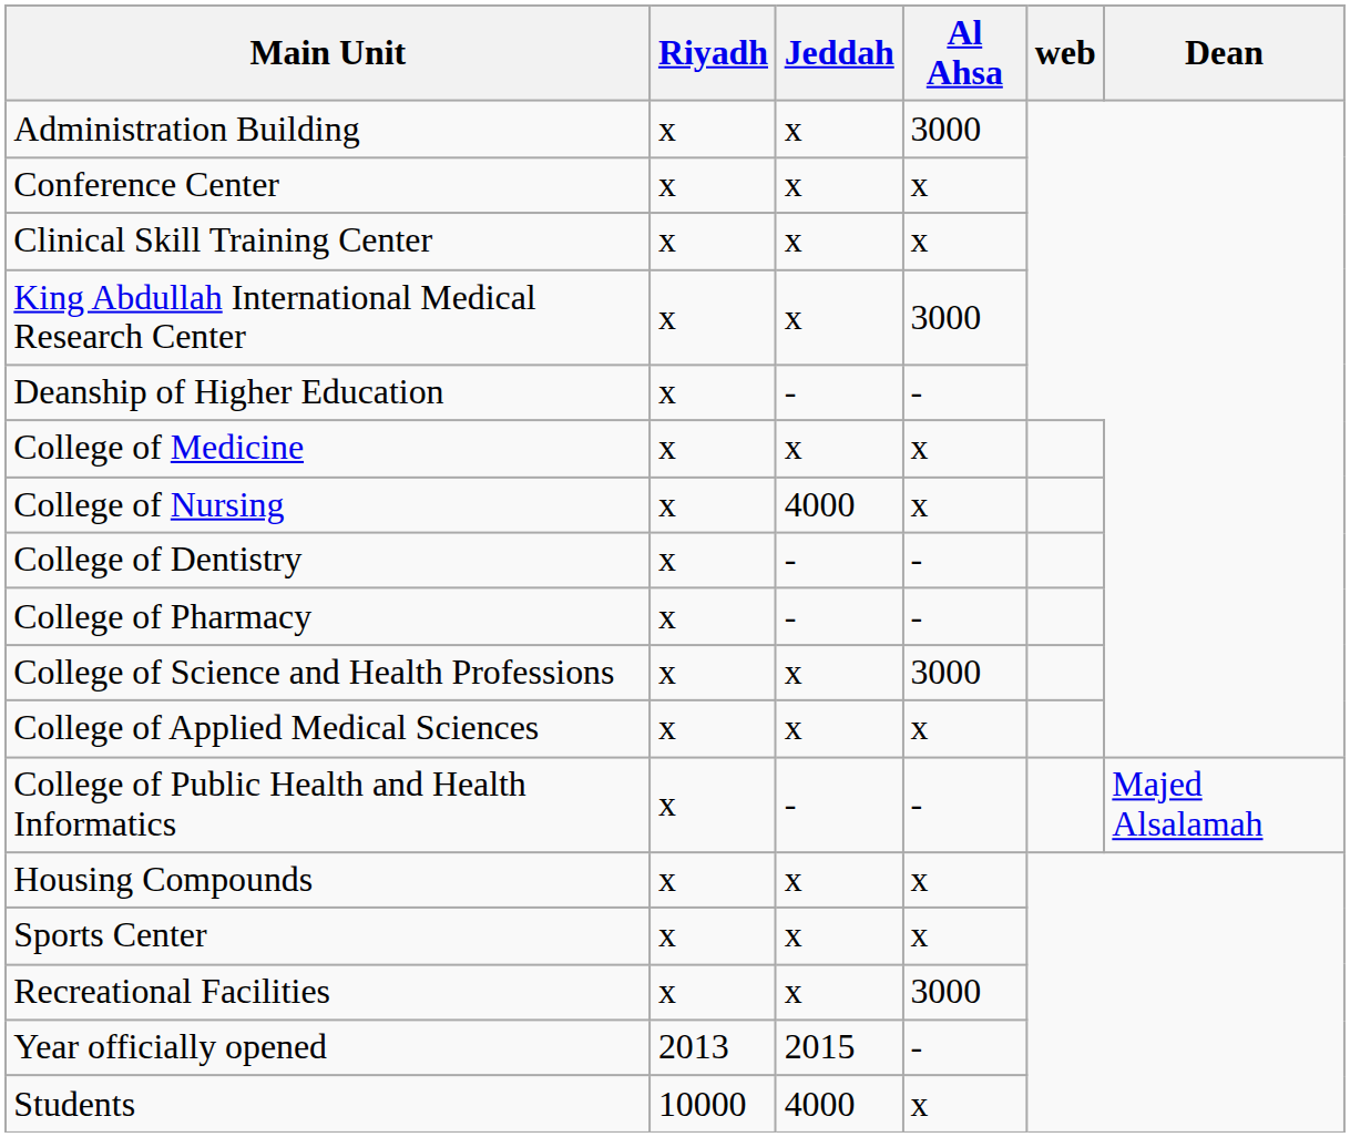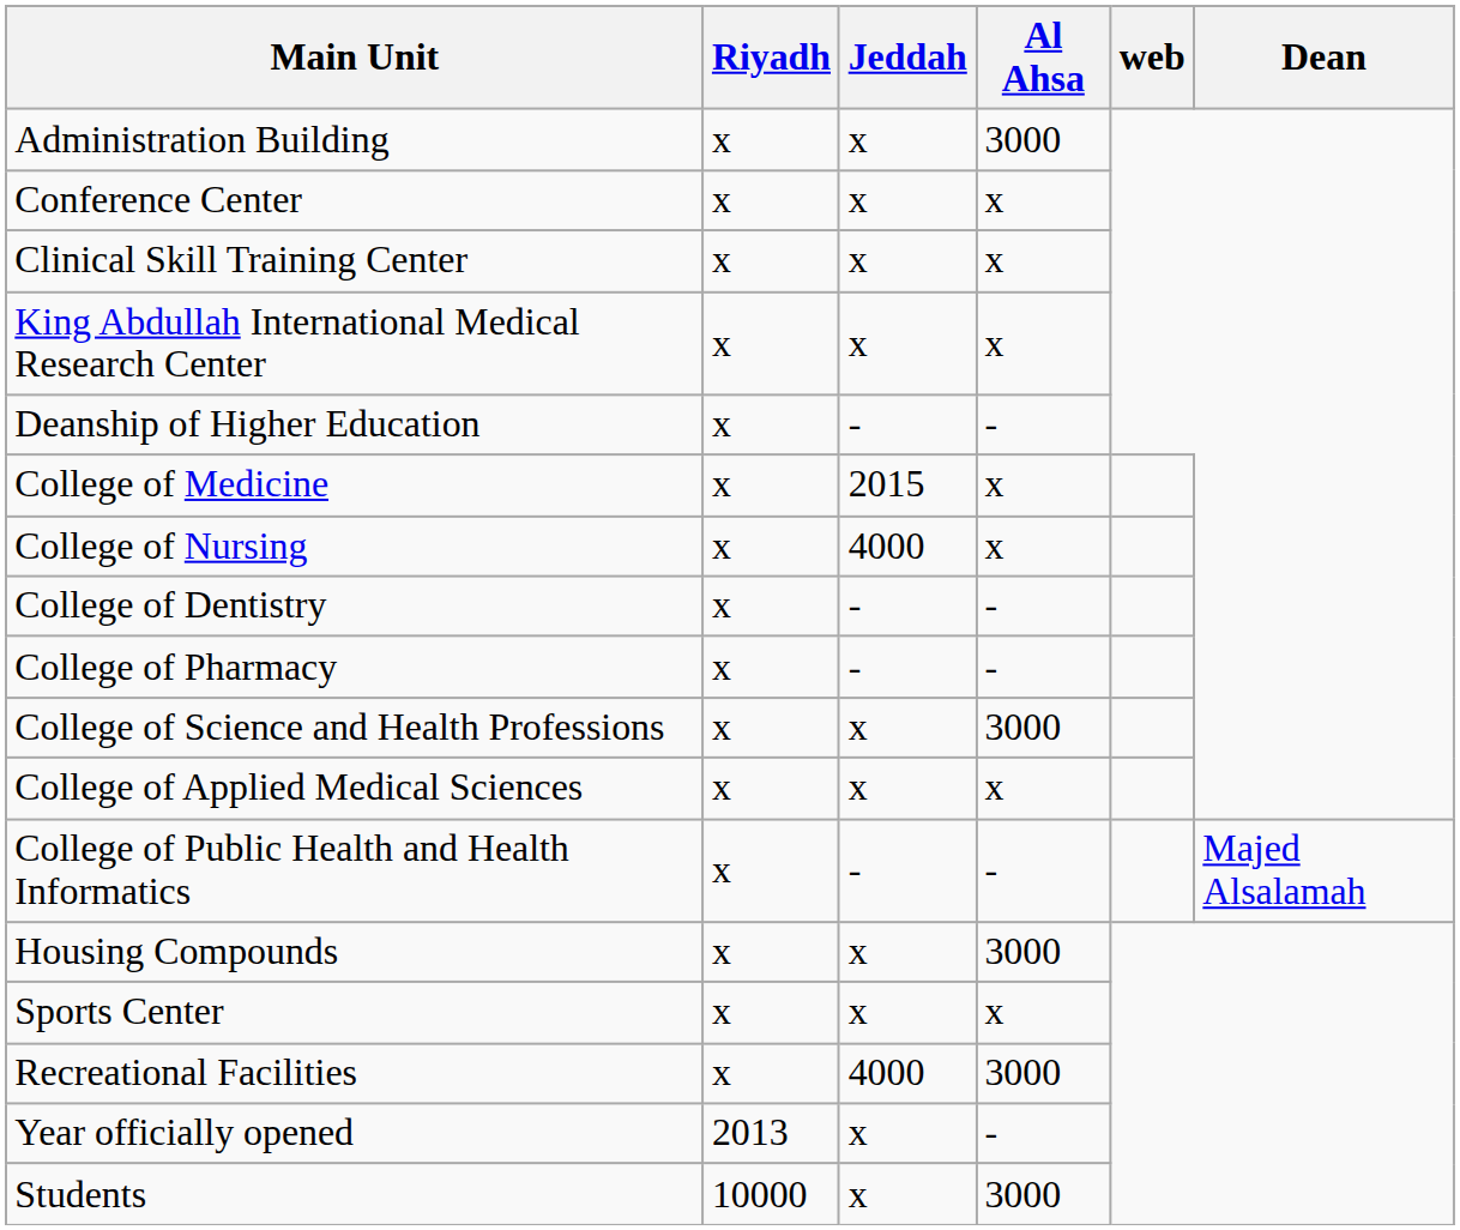King Abdullah International Medical Research Center | Al Ahsa: 3000 -> x
College of Medicine | Jeddah: x -> 2015
Housing Compounds | Al Ahsa: x -> 3000
Recreational Facilities | Jeddah: x -> 4000
Year officially opened | Jeddah: 2015 -> x
Students | Jeddah: 4000 -> x
Students | Al Ahsa: x -> 3000
